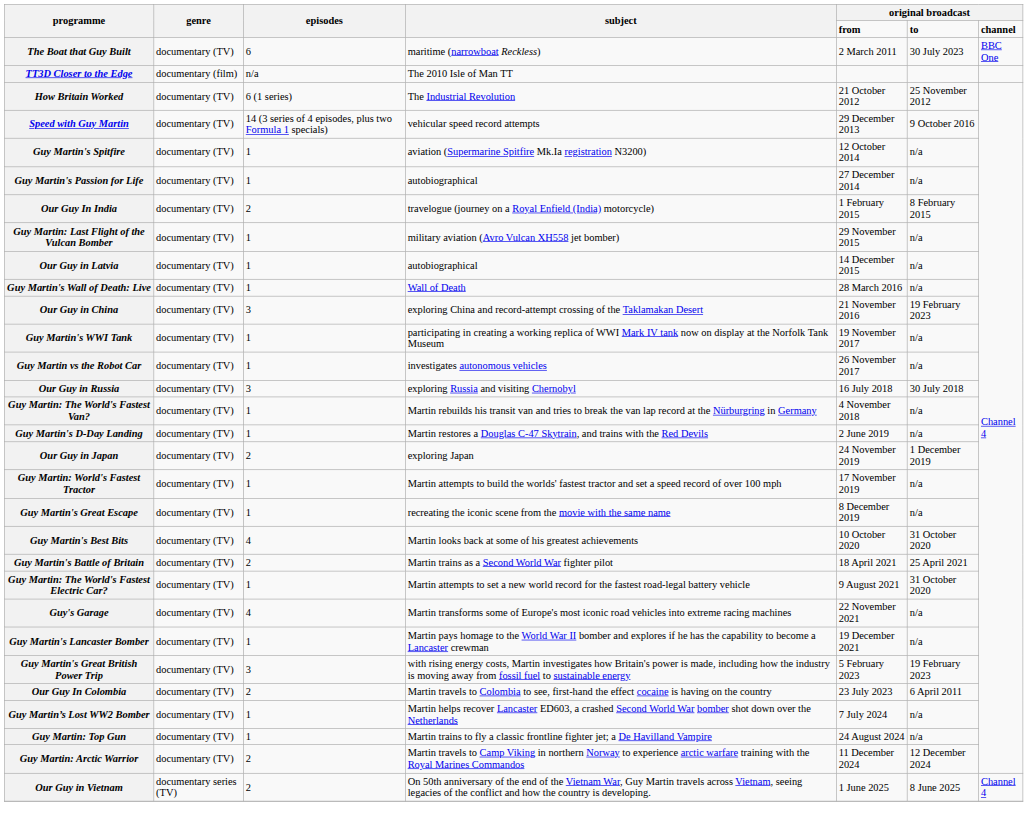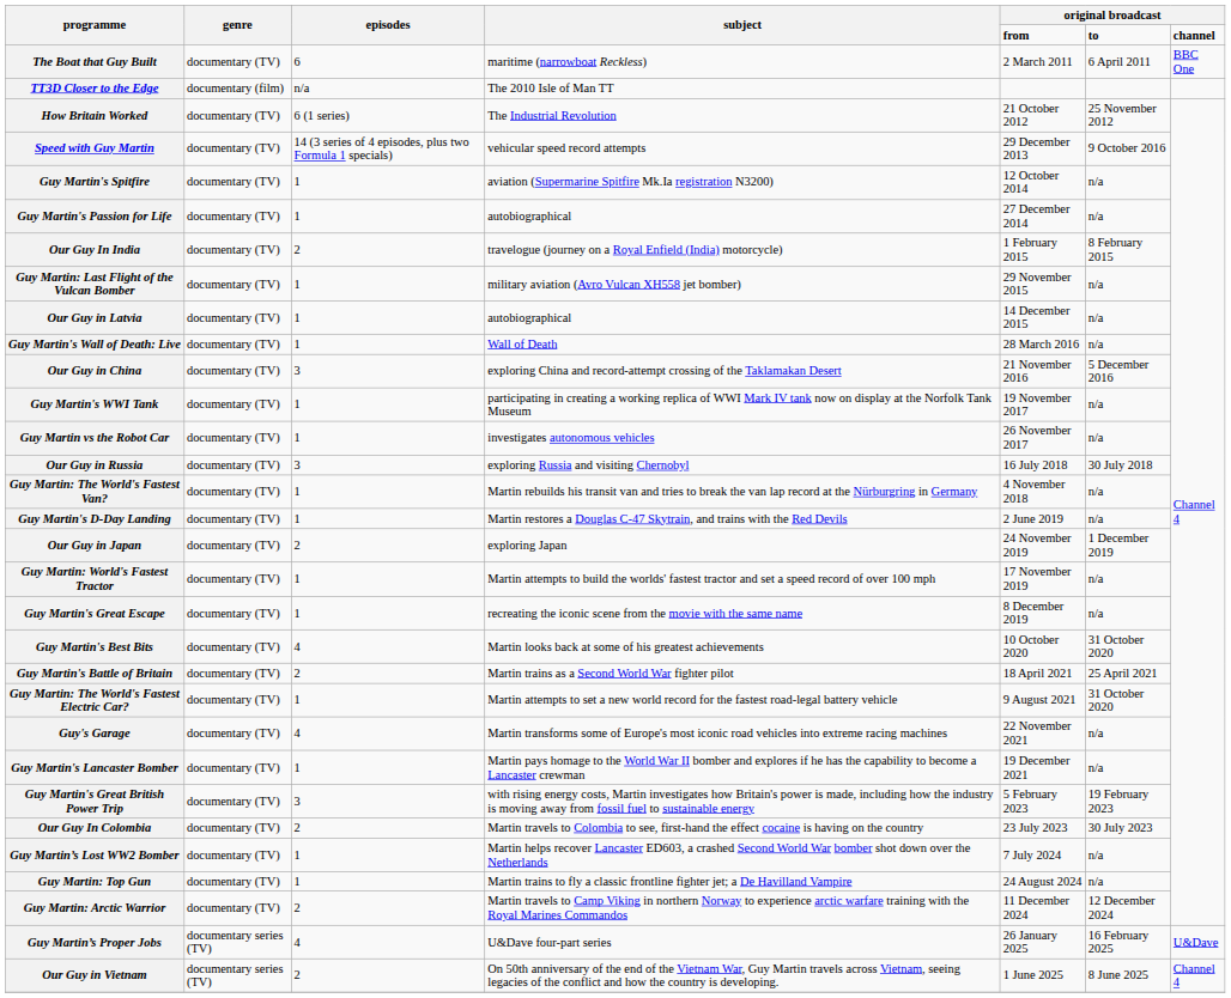The Boat that Guy Built | column 6: 30 July 2023 -> 6 April 2011
Our Guy in China | column 6: 19 February 2023 -> 5 December 2016
Our Guy In Colombia | column 6: 6 April 2011 -> 30 July 2023
+ row: Guy Martin’s Proper Jobs | documentary series (TV) | 4 | U&Dave four-part series | 26 January 2025 | 16 February 2025 | U&Dave
